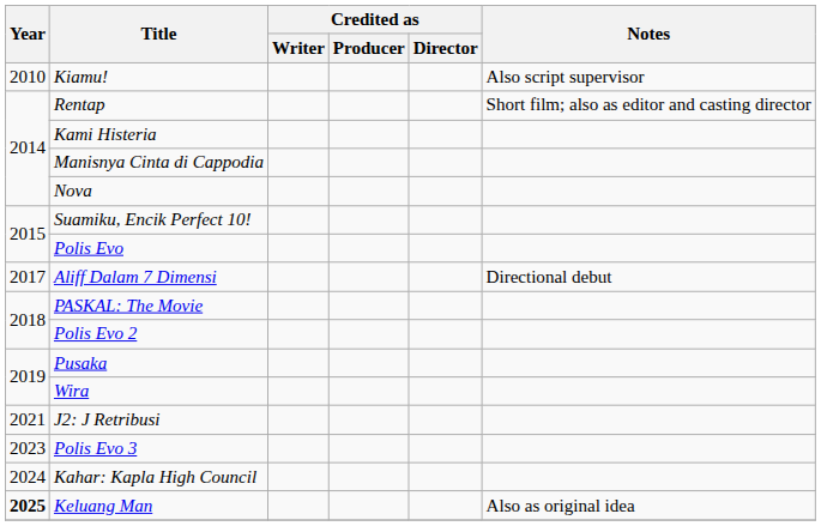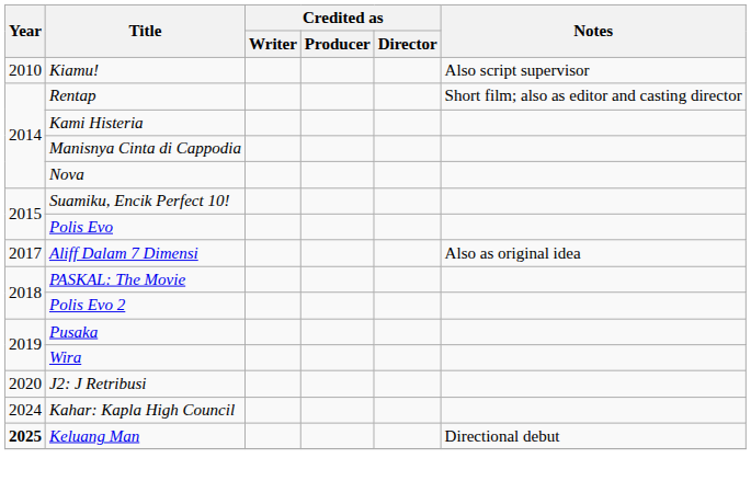Aliff Dalam 7 Dimensi | Notes: Directional debut -> Also as original idea
J2: J Retribusi | Year: 2021 -> 2020
- row: 2023 | Polis Evo 3
Keluang Man | Notes: Also as original idea -> Directional debut
